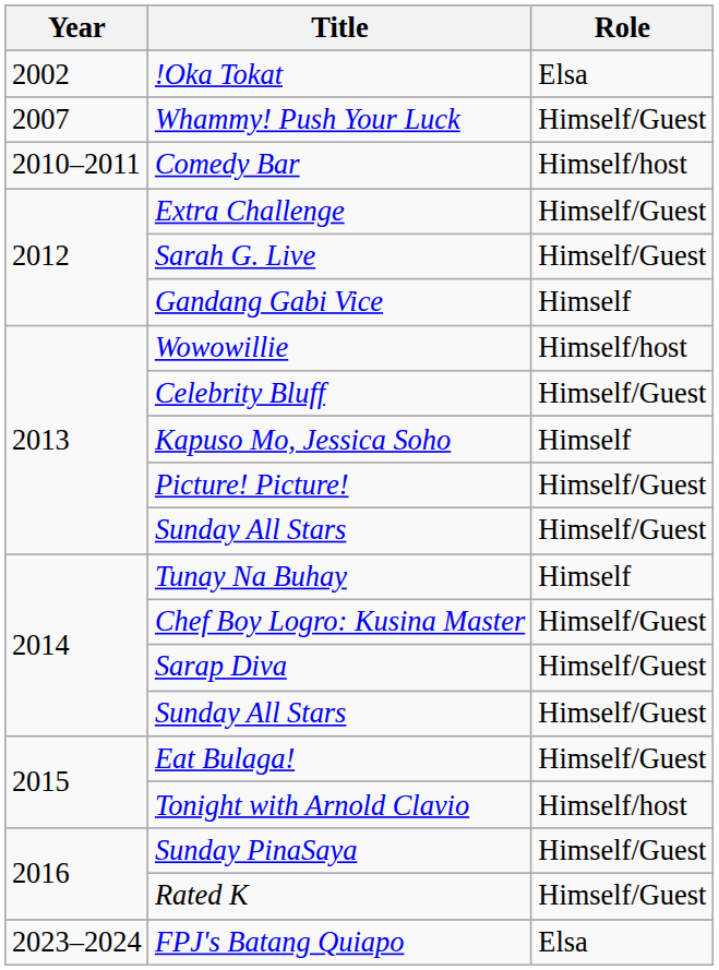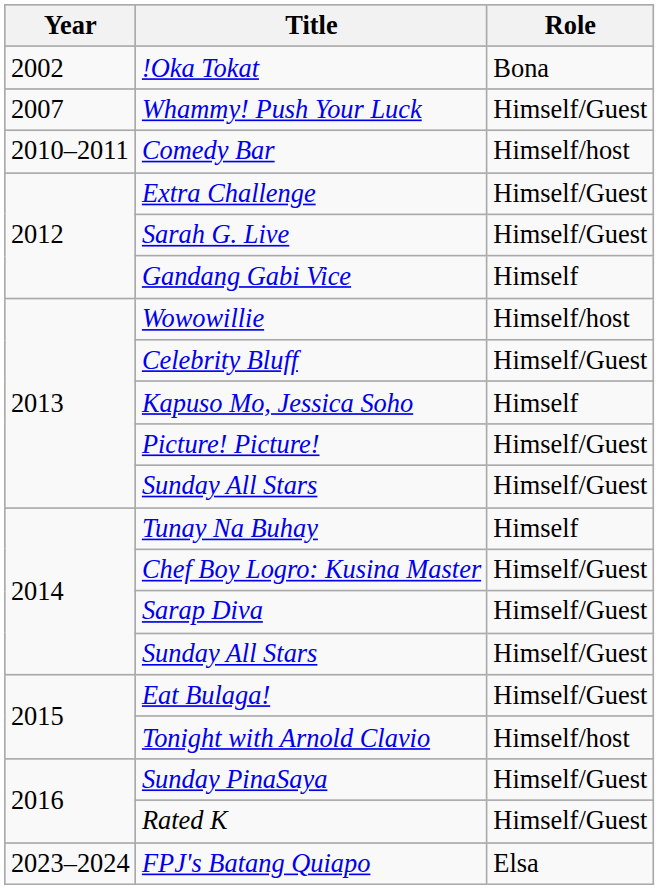!Oka Tokat | Role: Elsa -> Bona
